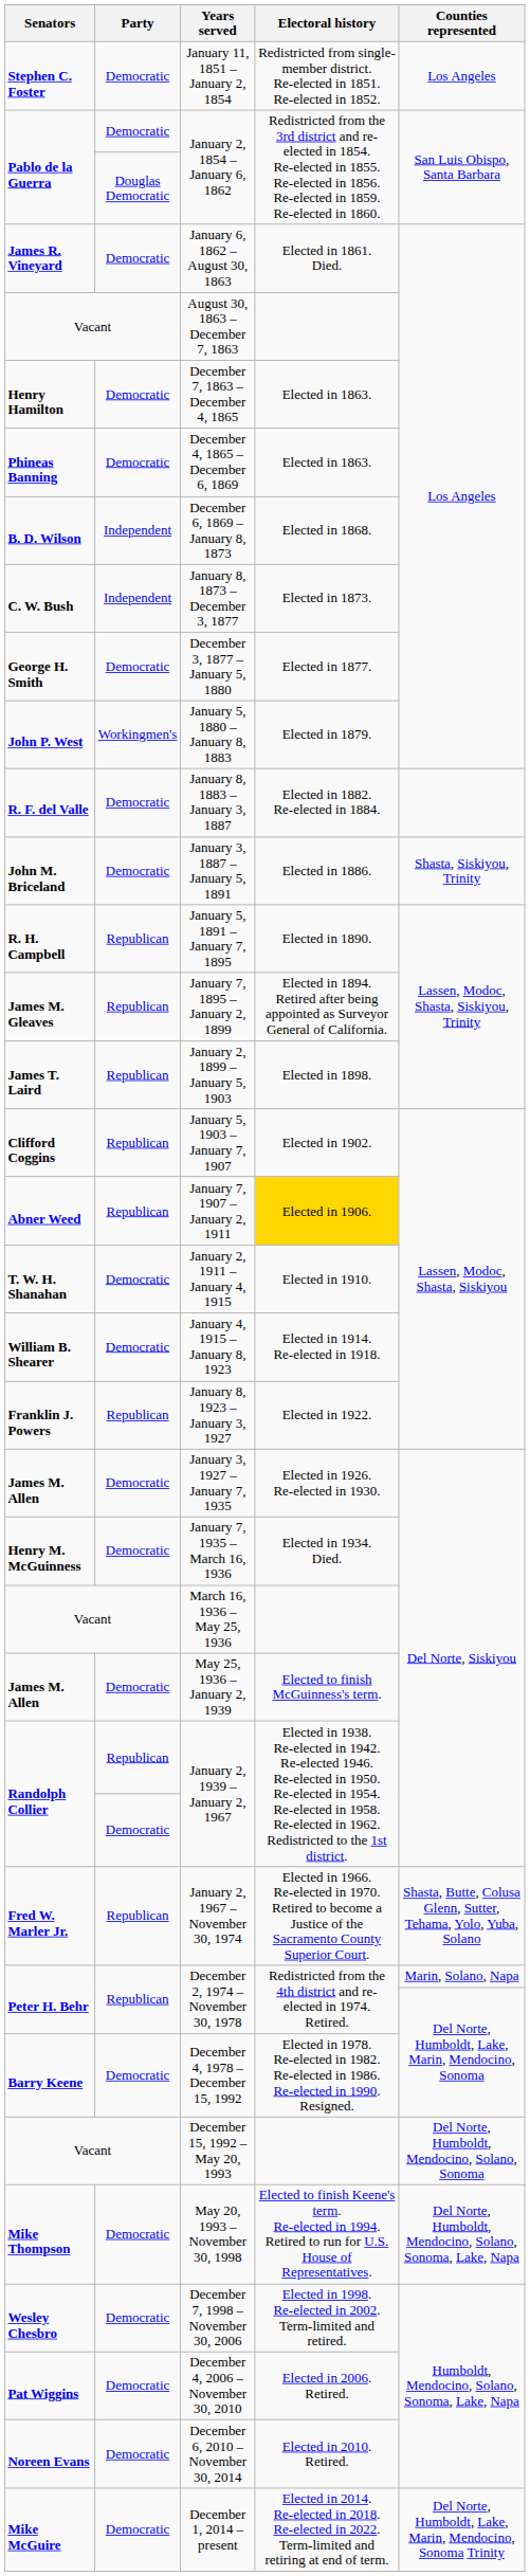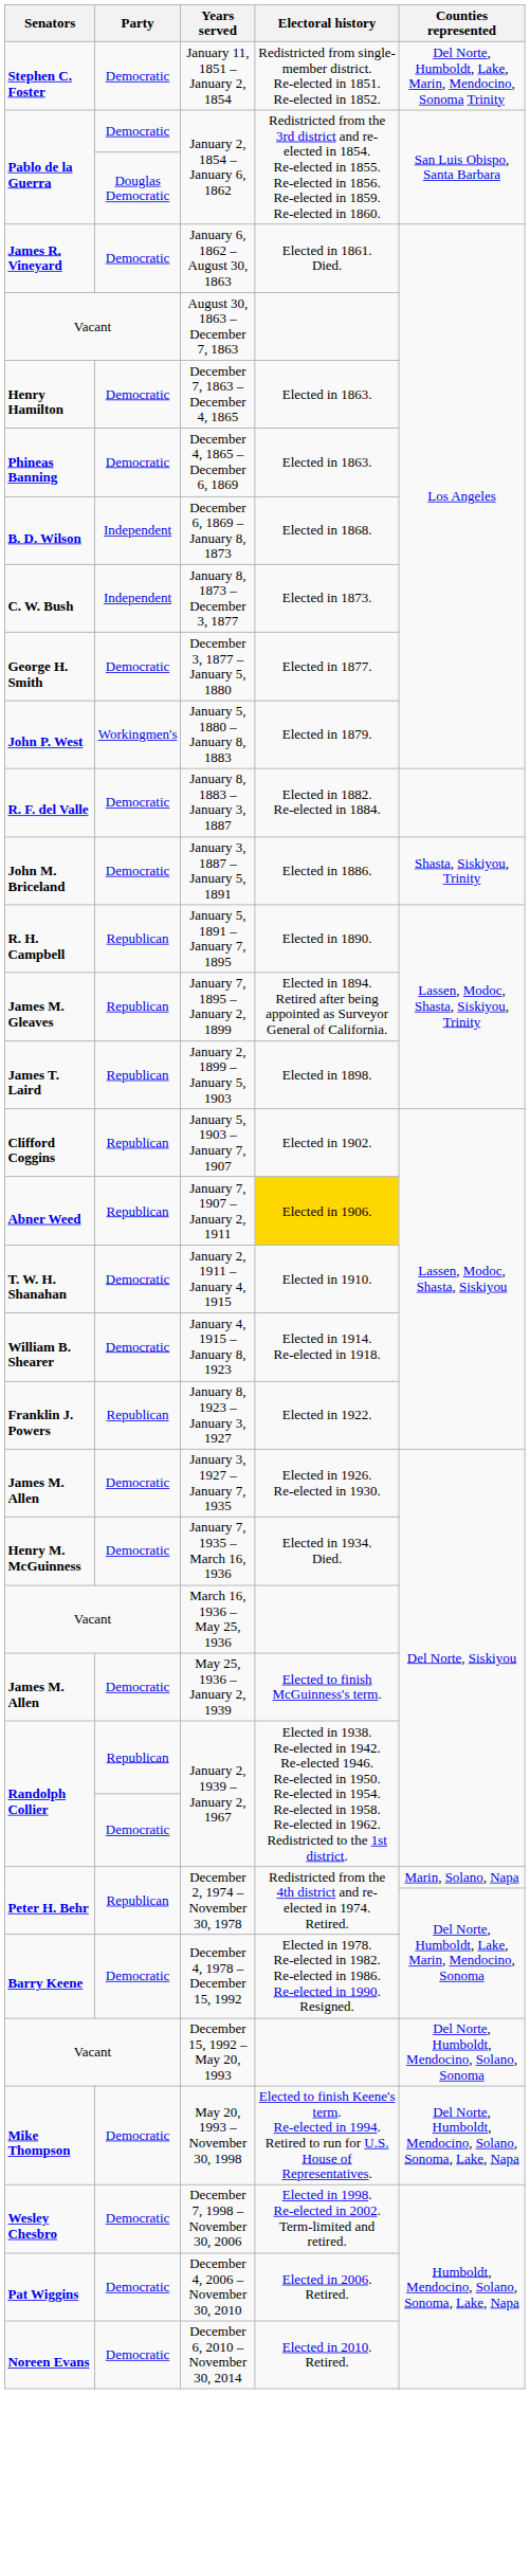January 11, 1851 – January 2, 1854 | Counties represented: Los Angeles -> Del Norte, Humboldt, Lake, Marin, Mendocino, Sonoma Trinity
- row: Fred W. Marler Jr. | Republican | January 2, 1967 – November 30, 1974 | Elected in 1966. Re-elected in 1970. Retired to become a Justice of the Sacramento County Superior Court. | Shasta, Butte, Colusa Glenn, Sutter, Tehama, Yolo, Yuba, Solano
- row: Mike McGuire | Democratic | December 1, 2014 – present | Elected in 2014. Re-elected in 2018. Re-elected in 2022. Term-limited and retiring at end of term. | Del Norte, Humboldt, Lake, Marin, Mendocino, Sonoma Trinity
